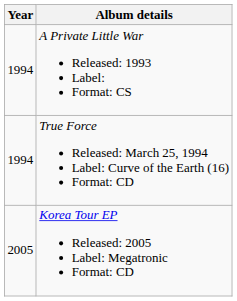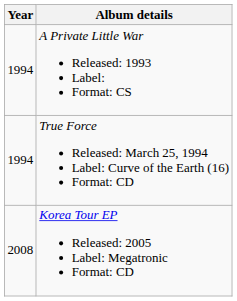Korea Tour EP Released: 2005 Label: Megatronic Format: CD | Year: 2005 -> 2008
